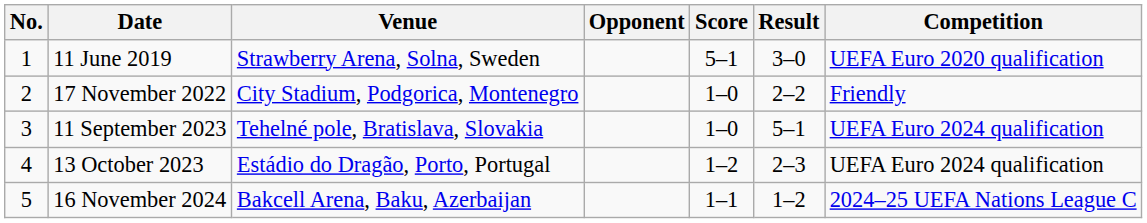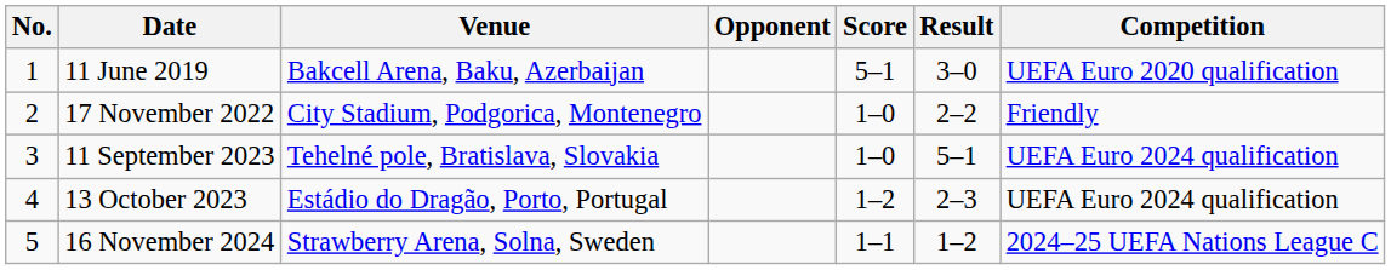11 June 2019 | Venue: Strawberry Arena, Solna, Sweden -> Bakcell Arena, Baku, Azerbaijan
16 November 2024 | Venue: Bakcell Arena, Baku, Azerbaijan -> Strawberry Arena, Solna, Sweden
